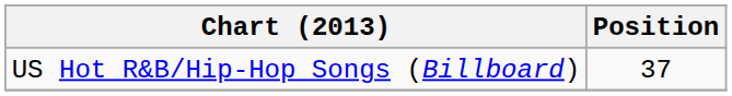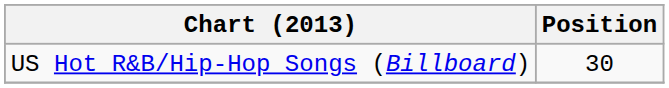US Hot R&B/Hip-Hop Songs (Billboard) | Position: 37 -> 30
